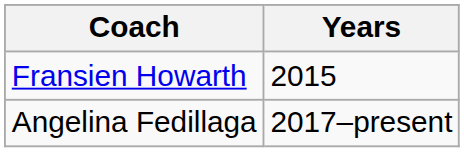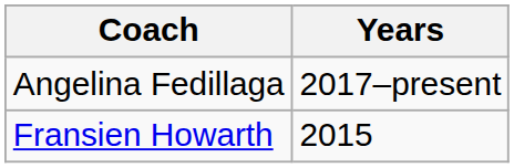rows swapped: Fransien Howarth <-> Angelina Fedillaga
